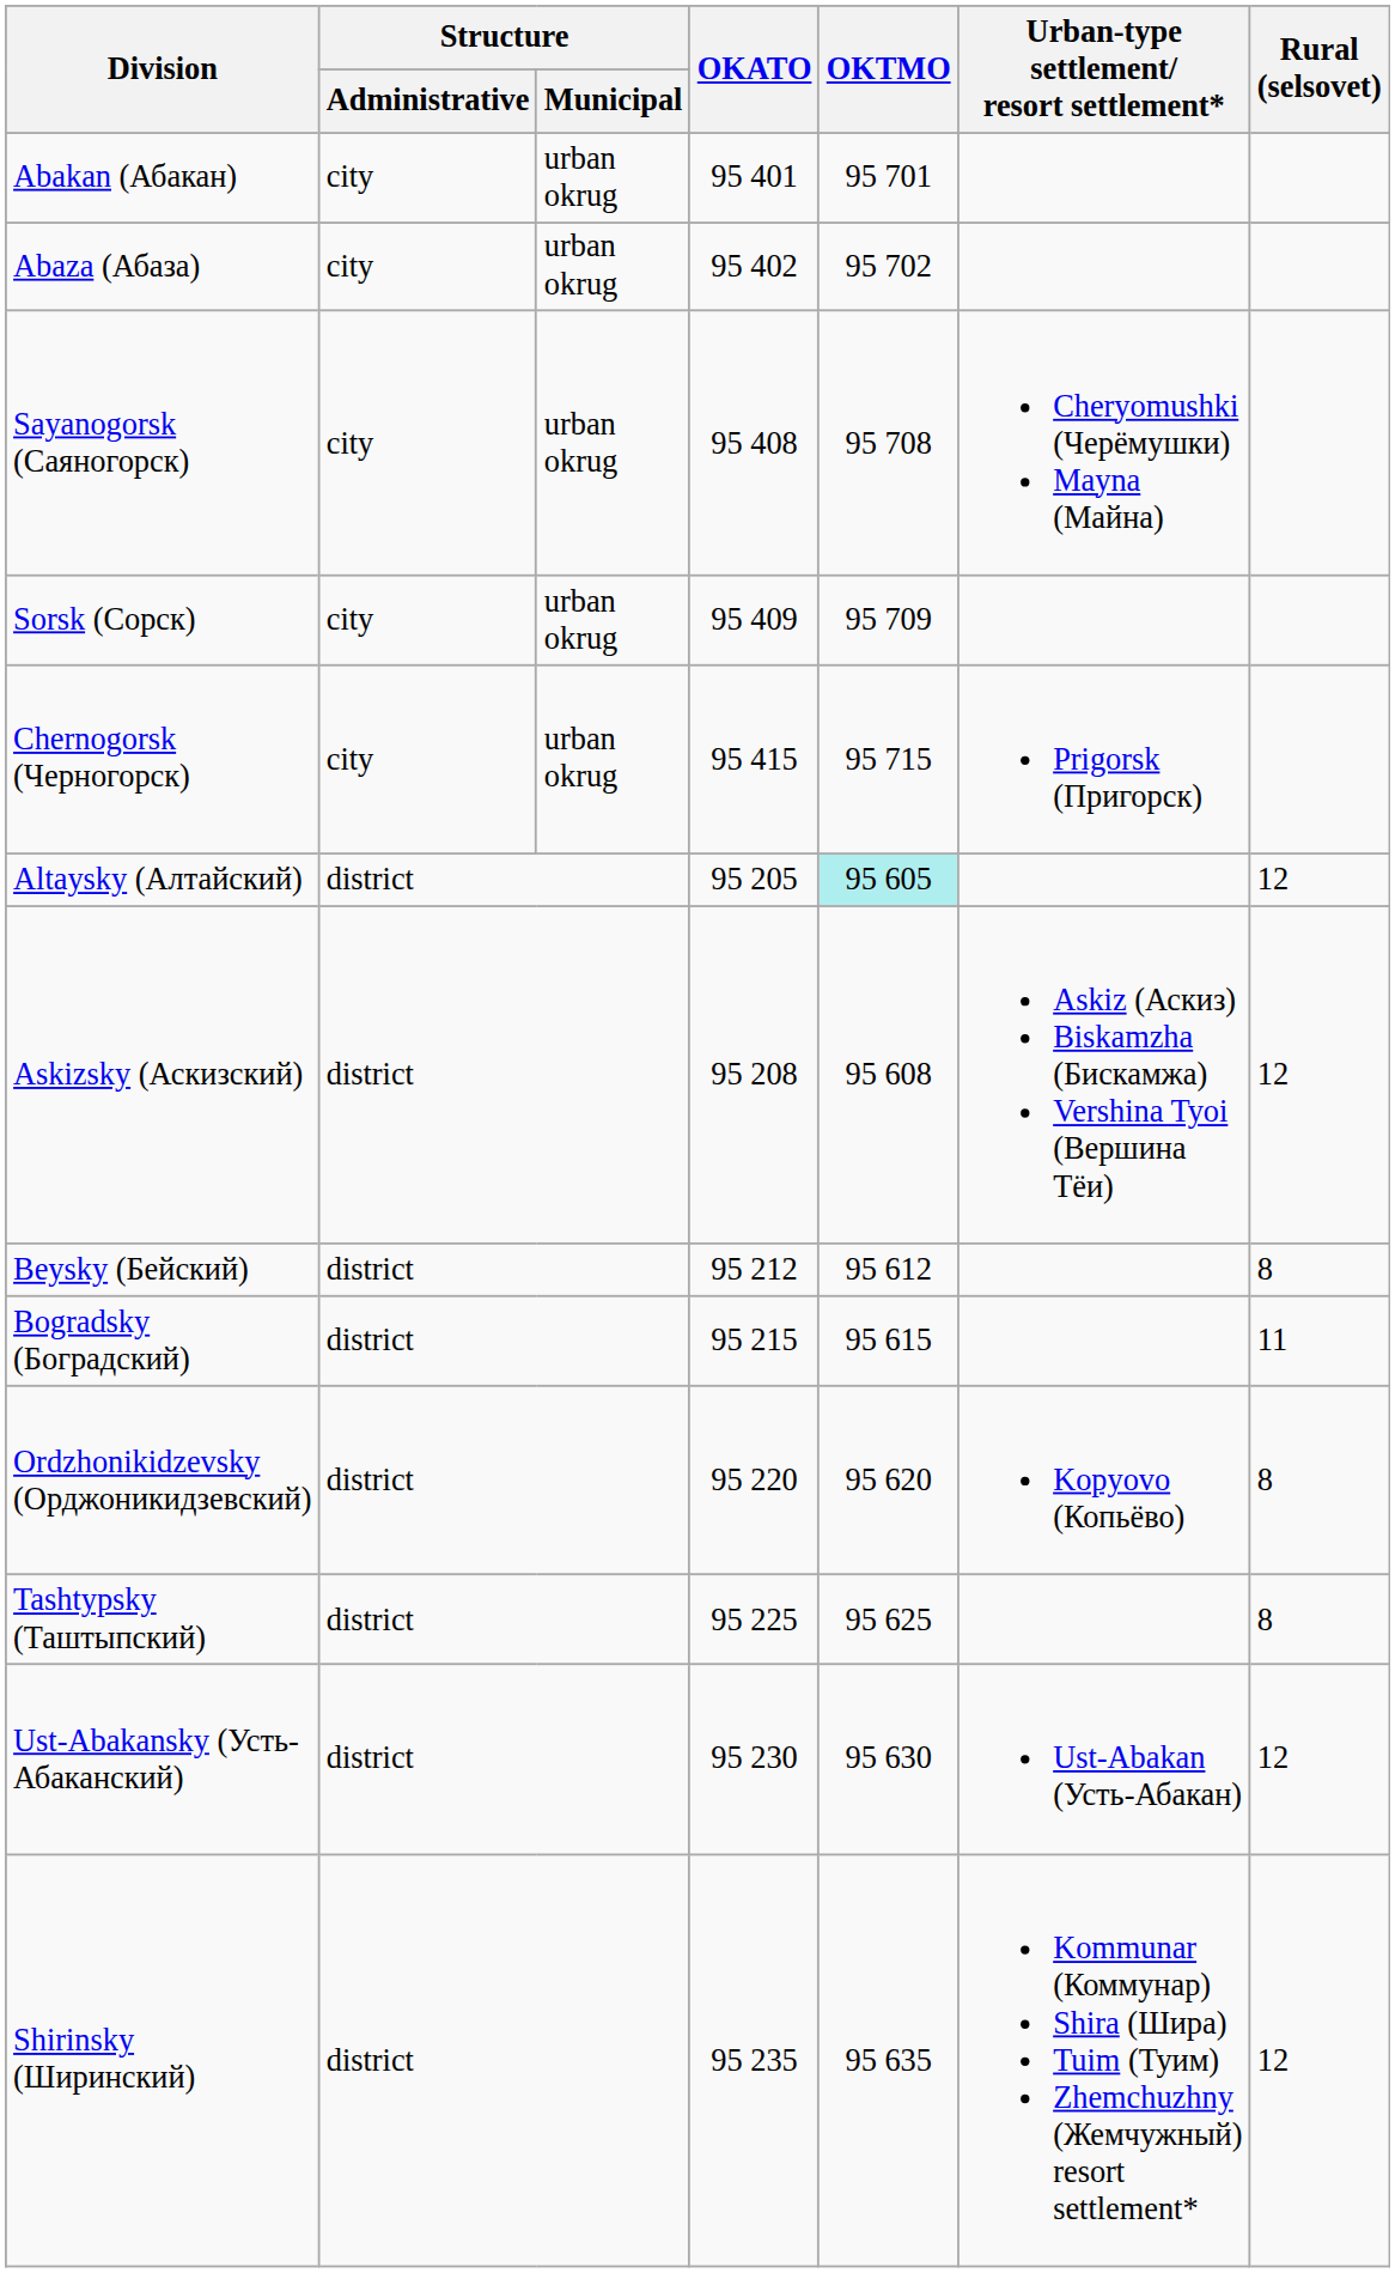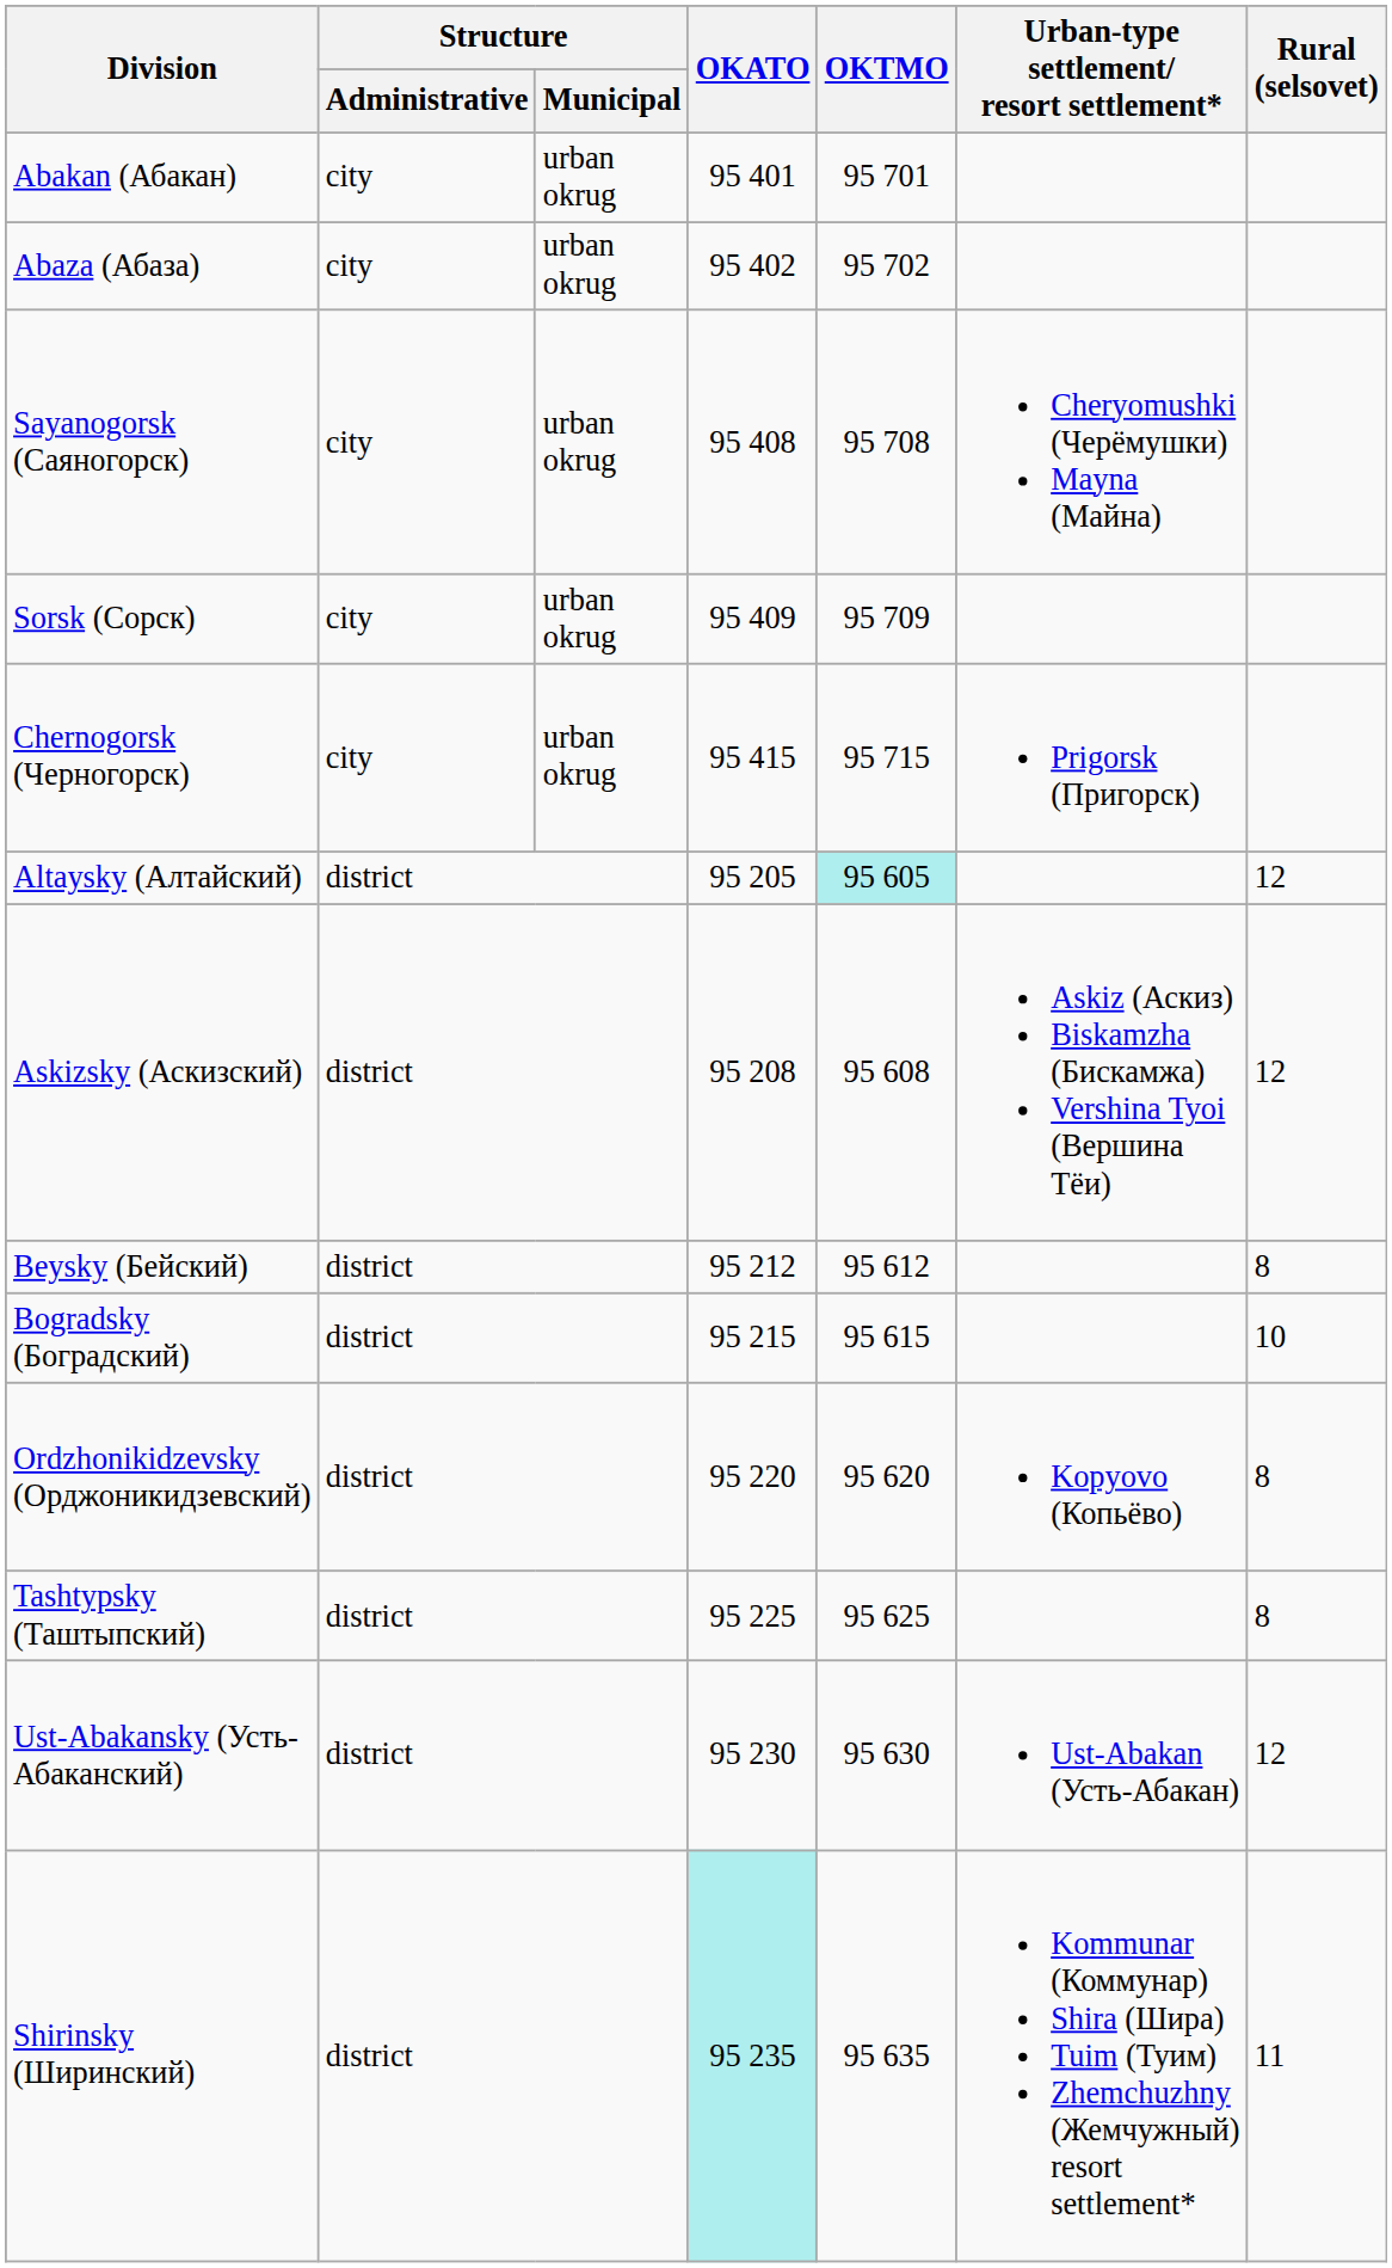Bogradsky (Боградский) | Rural (selsovet): 11 -> 10
Shirinsky (Ширинский) | OKATO: no background -> paleturquoise background
Shirinsky (Ширинский) | Rural (selsovet): 12 -> 11
